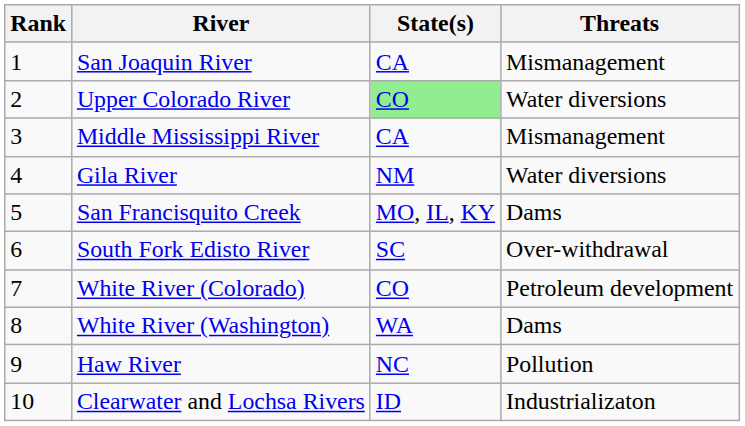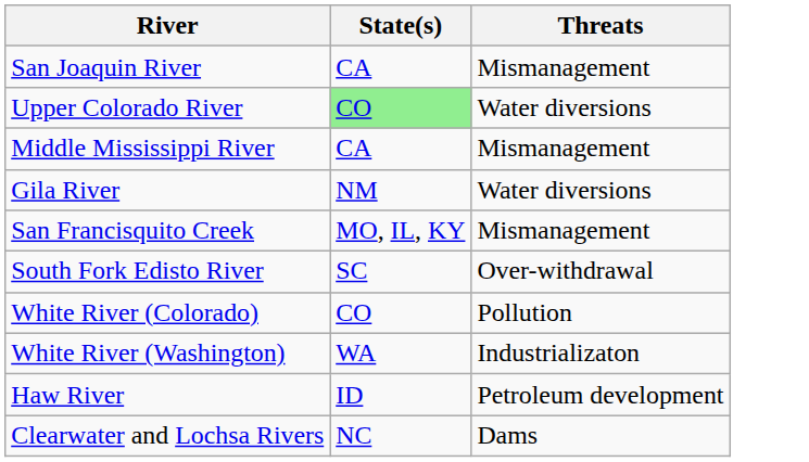- column: Rank | 1 | 2 | 3 | 4 | 5 | 6 | 7 | 8 | 9 | 10
San Francisquito Creek | Threats: Dams -> Mismanagement
White River (Colorado) | Threats: Petroleum development -> Pollution
White River (Washington) | Threats: Dams -> Industrializaton
Haw River | State(s): NC -> ID
Haw River | Threats: Pollution -> Petroleum development
Clearwater and Lochsa Rivers | State(s): ID -> NC
Clearwater and Lochsa Rivers | Threats: Industrializaton -> Dams
